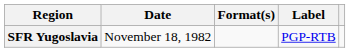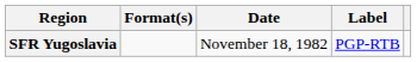columns swapped: Date <-> Format(s)
